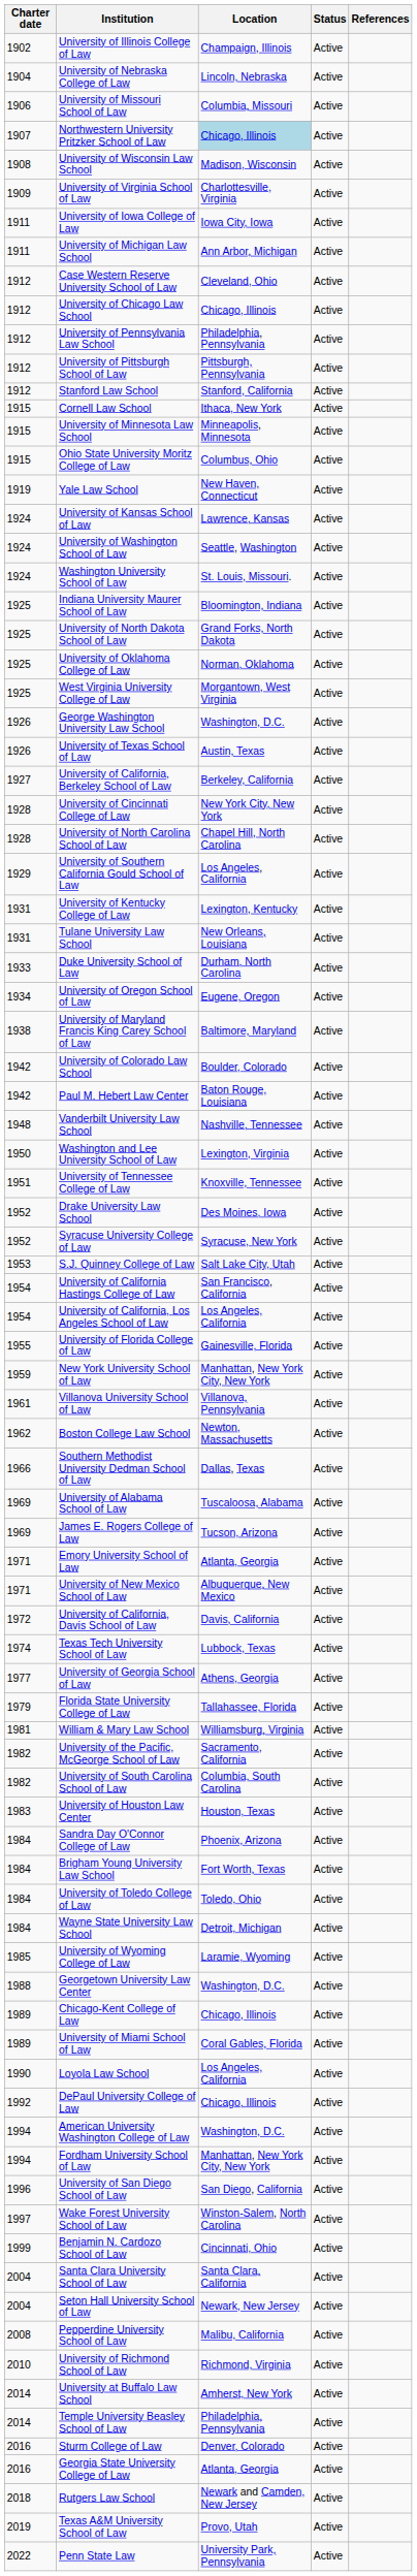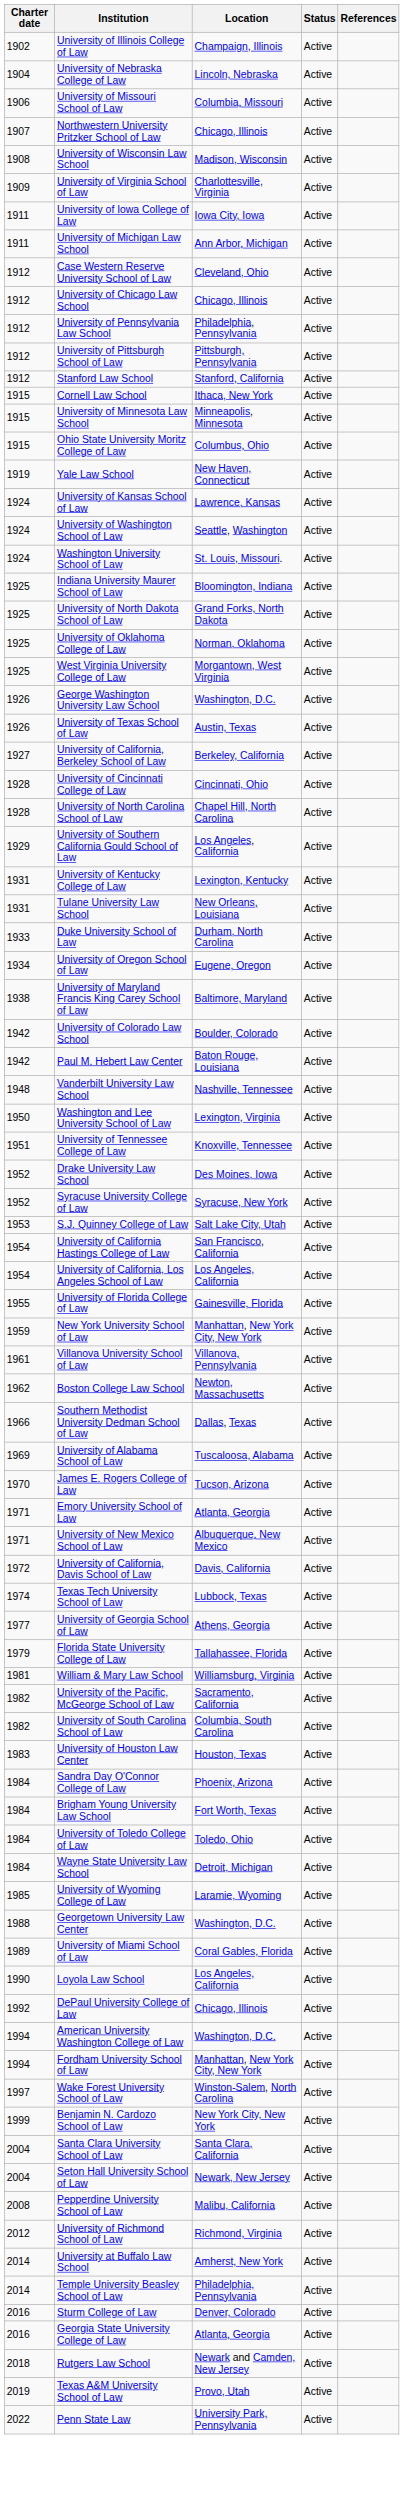Northwestern University Pritzker School of Law | Location: lightblue background -> no background
University of Cincinnati College of Law | Location: New York City, New York -> Cincinnati, Ohio
James E. Rogers College of Law | Charter date: 1969 -> 1970
- row: 1989 | Chicago-Kent College of Law | Chicago, Illinois | Active
- row: 1996 | University of San Diego School of Law | San Diego, California | Active
Benjamin N. Cardozo School of Law | Location: Cincinnati, Ohio -> New York City, New York
University of Richmond School of Law | Charter date: 2010 -> 2012
